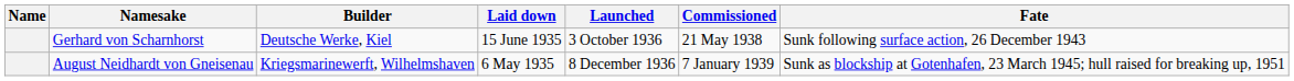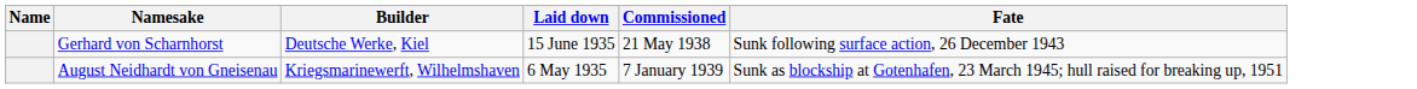- column: Launched | 3 October 1936 | 8 December 1936
